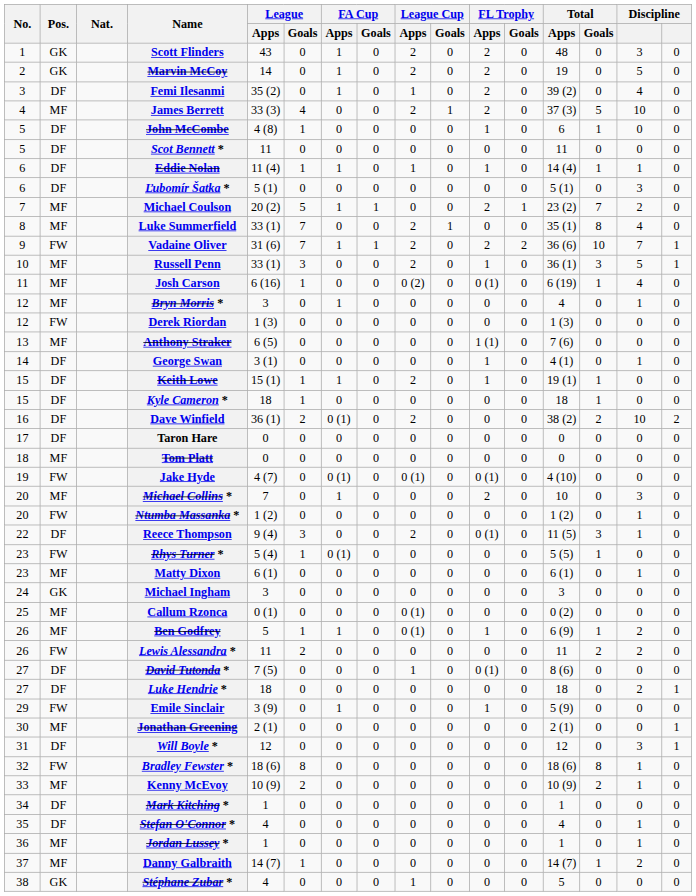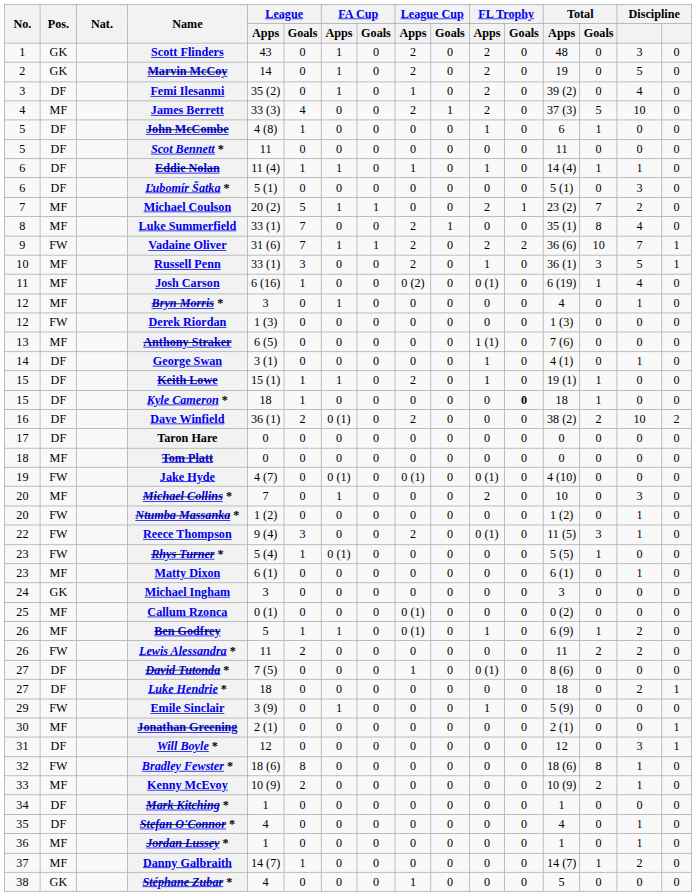Kyle Cameron * | FL Trophy / Goals: normal -> bold
Reece Thompson | Pos.: DF -> FW
